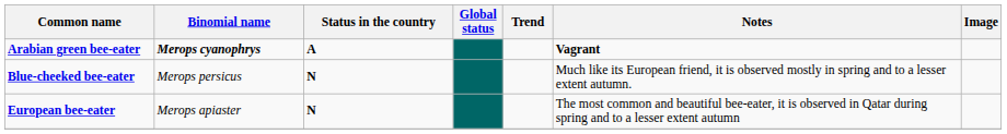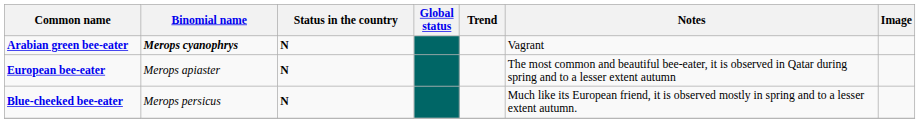Arabian green bee-eater | Status in the country: A -> N
Arabian green bee-eater | Notes: bold -> normal
rows swapped: Blue-cheeked bee-eater <-> European bee-eater
